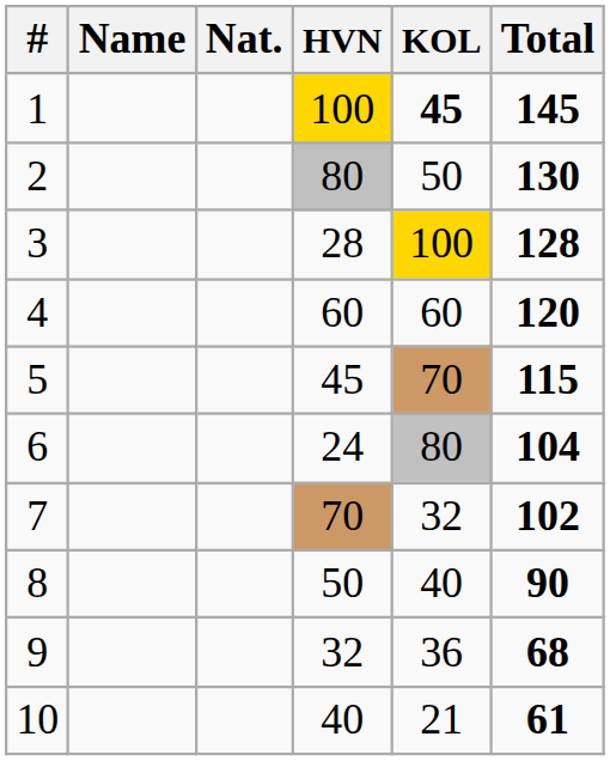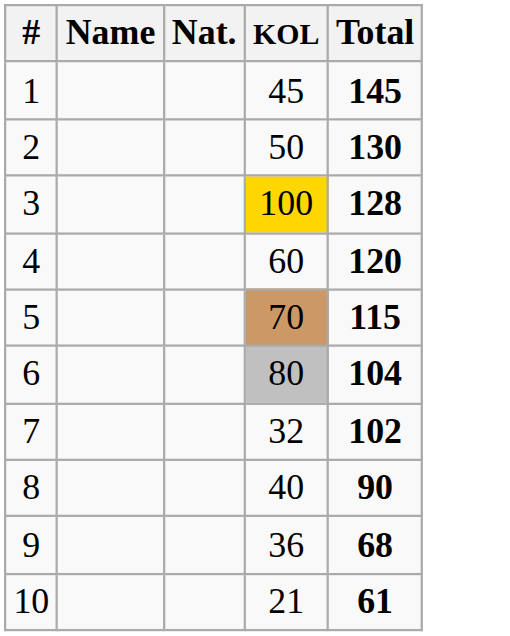- column: HVN | 100 | 80 | 28 | 60 | 45 | 24 | 70 | 50 | 32 | 40
1 | KOL: bold -> normal
